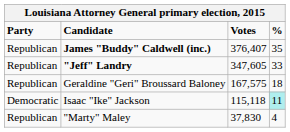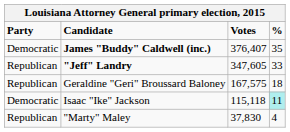James "Buddy" Caldwell (inc.) | Party: Republican -> Democratic
